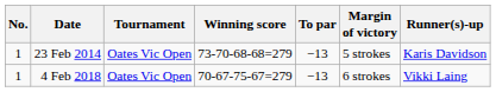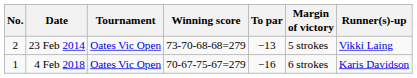23 Feb 2014 | No.: 1 -> 2
23 Feb 2014 | Runner(s)-up: Karis Davidson -> Vikki Laing
4 Feb 2018 | To par: −13 -> −16
4 Feb 2018 | Runner(s)-up: Vikki Laing -> Karis Davidson
